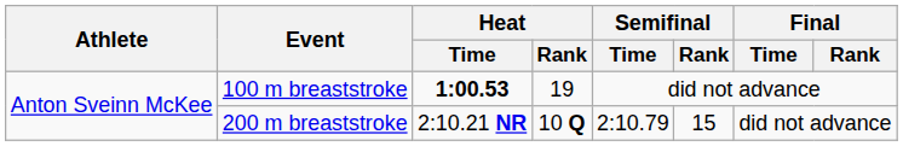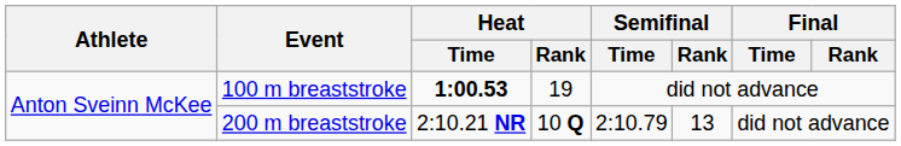200 m breaststroke | Semifinal / Rank: 15 -> 13
